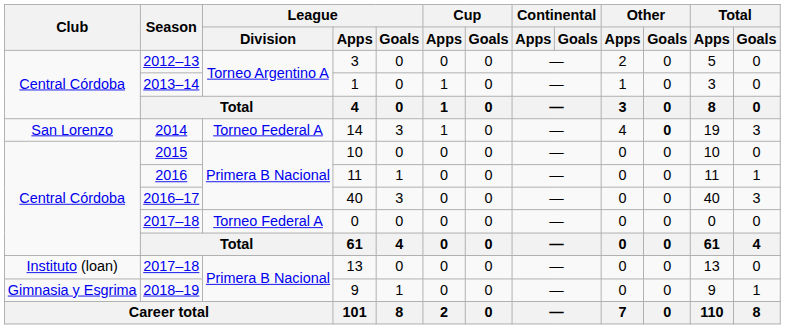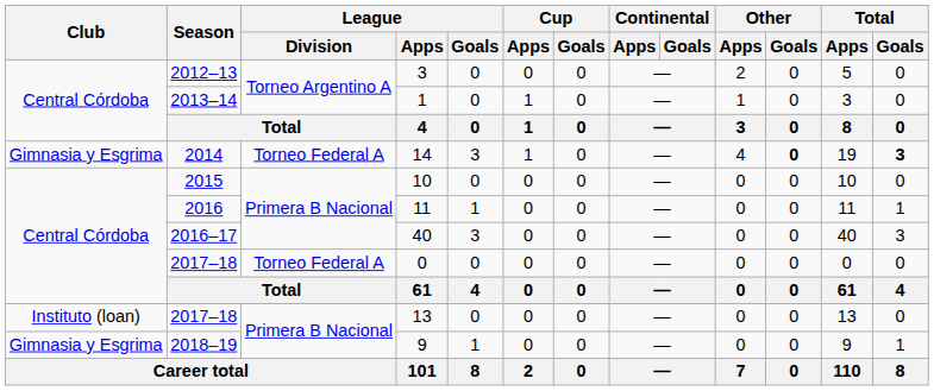14 | Club: San Lorenzo -> Gimnasia y Esgrima
14 | Total / Goals: normal -> bold
